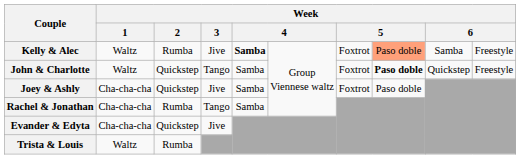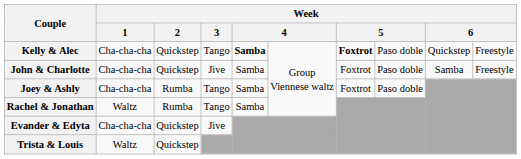Kelly & Alec | Week / 1: Waltz -> Cha-cha-cha
Kelly & Alec | Week / 2: Rumba -> Quickstep
Kelly & Alec | Week / 3: Jive -> Tango
Kelly & Alec | column 7: normal -> bold
Kelly & Alec | column 8: lightsalmon background -> no background
Kelly & Alec | column 9: Samba -> Quickstep
John & Charlotte | Week / 1: Waltz -> Cha-cha-cha
John & Charlotte | Week / 3: Tango -> Jive
John & Charlotte | column 8: bold -> normal
John & Charlotte | column 9: Quickstep -> Samba
Joey & Ashly | Week / 2: Quickstep -> Rumba
Joey & Ashly | Week / 3: Jive -> Tango
Rachel & Jonathan | Week / 1: Cha-cha-cha -> Waltz
Trista & Louis | Week / 2: Rumba -> Quickstep
